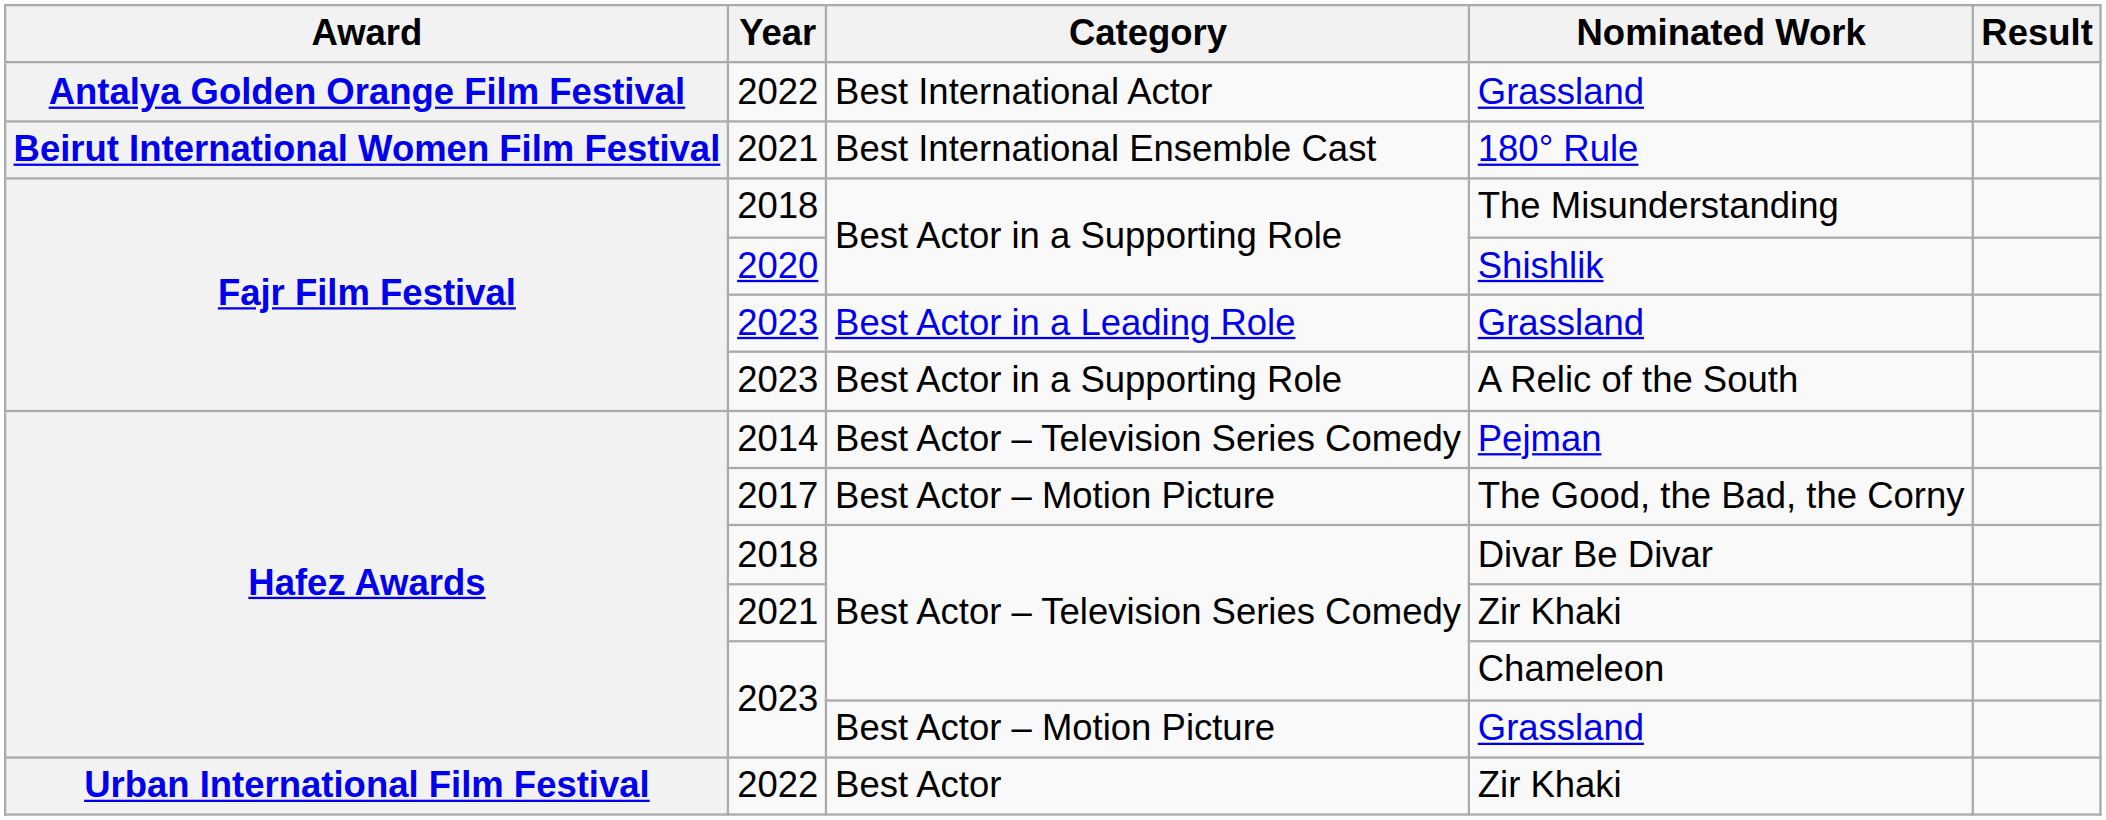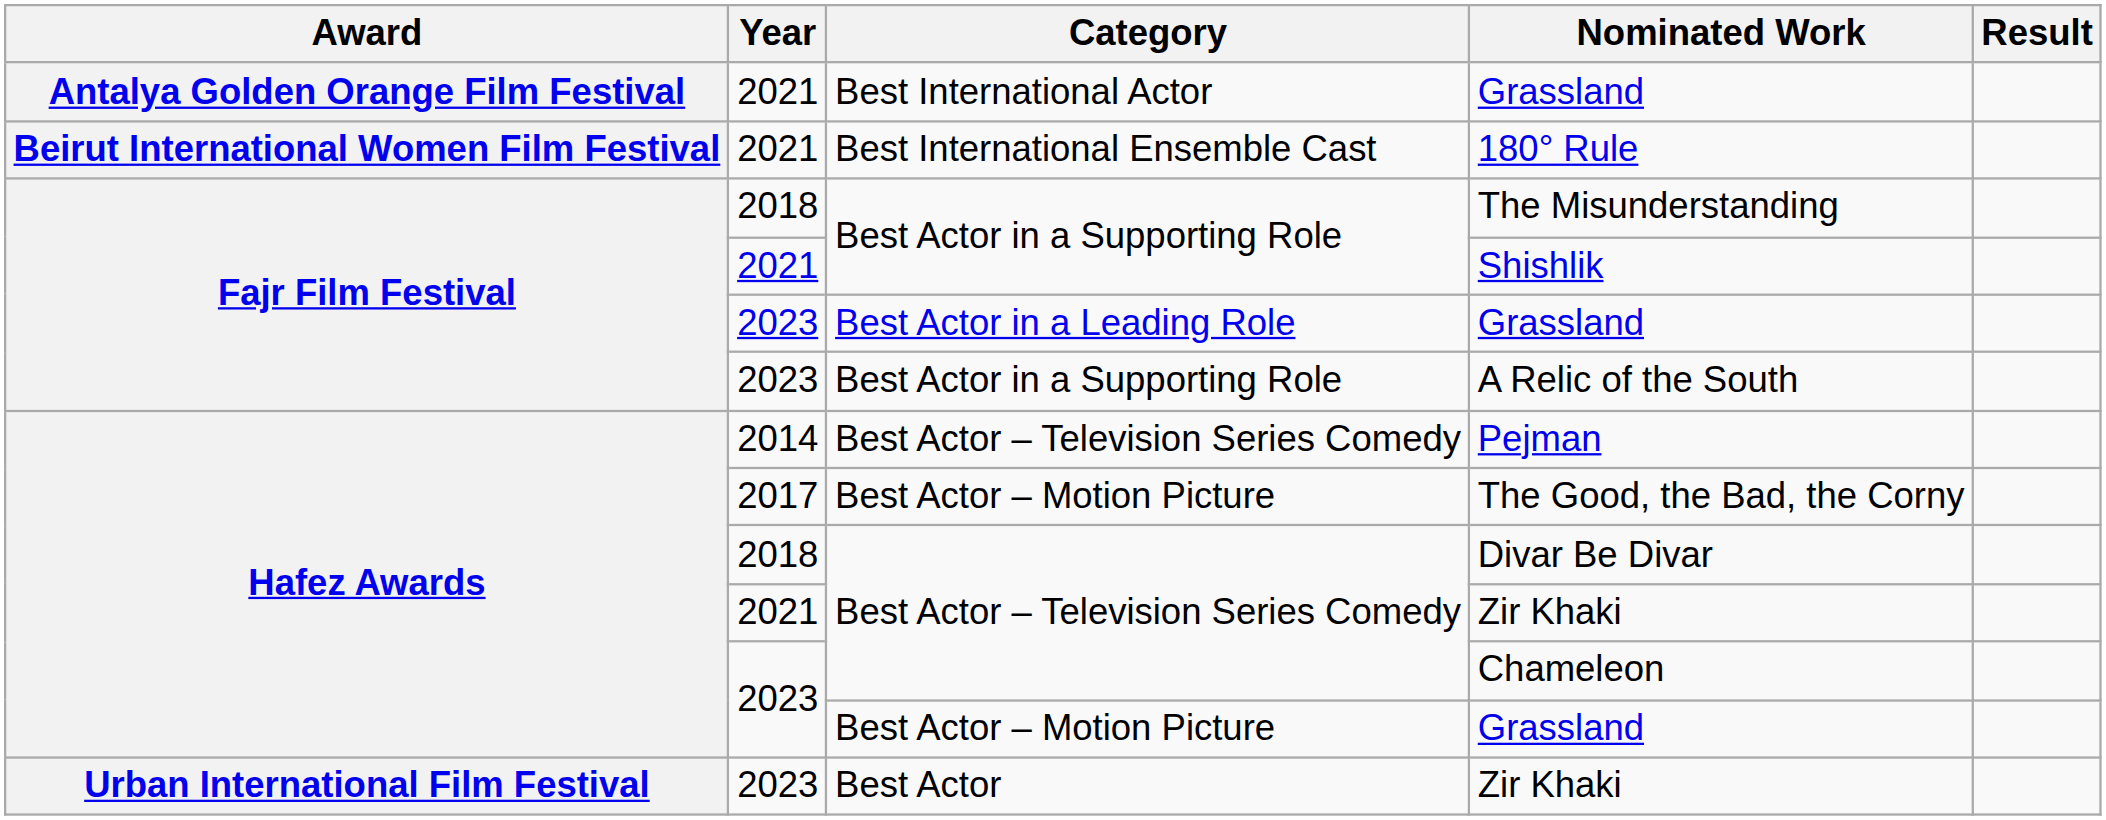Best International Actor / Grassland | Year: 2022 -> 2021
Shishlik | Year: 2020 -> 2021
Best Actor / Zir Khaki | Year: 2022 -> 2023
